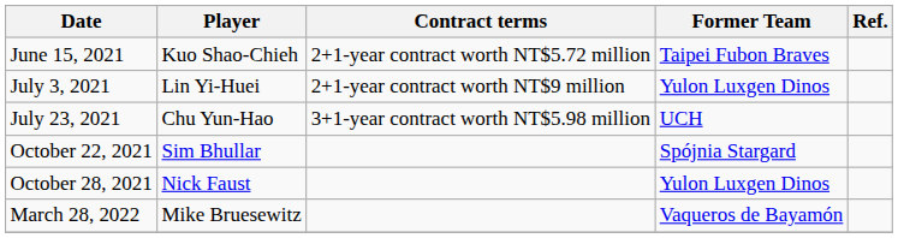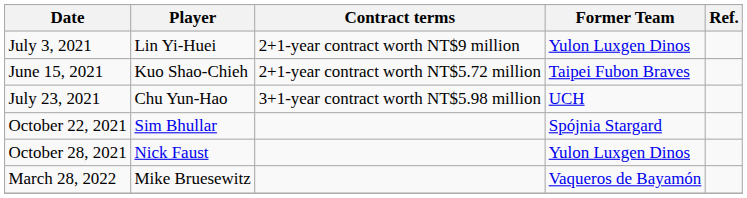rows swapped: June 15, 2021 <-> July 3, 2021
